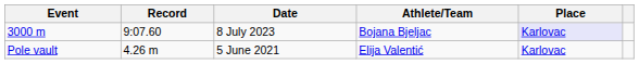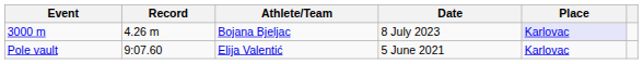columns swapped: Athlete/Team <-> Date
3000 m | Record: 9:07.60 -> 4.26 m
Pole vault | Record: 4.26 m -> 9:07.60
